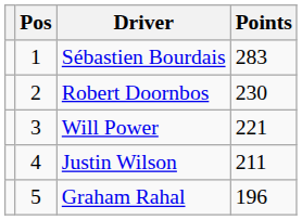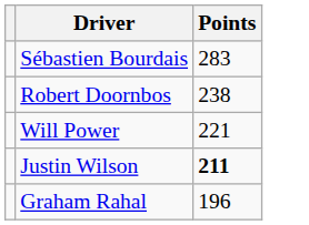- column: Pos | 1 | 2 | 3 | 4 | 5
Robert Doornbos | Points: 230 -> 238
Justin Wilson | Points: normal -> bold
